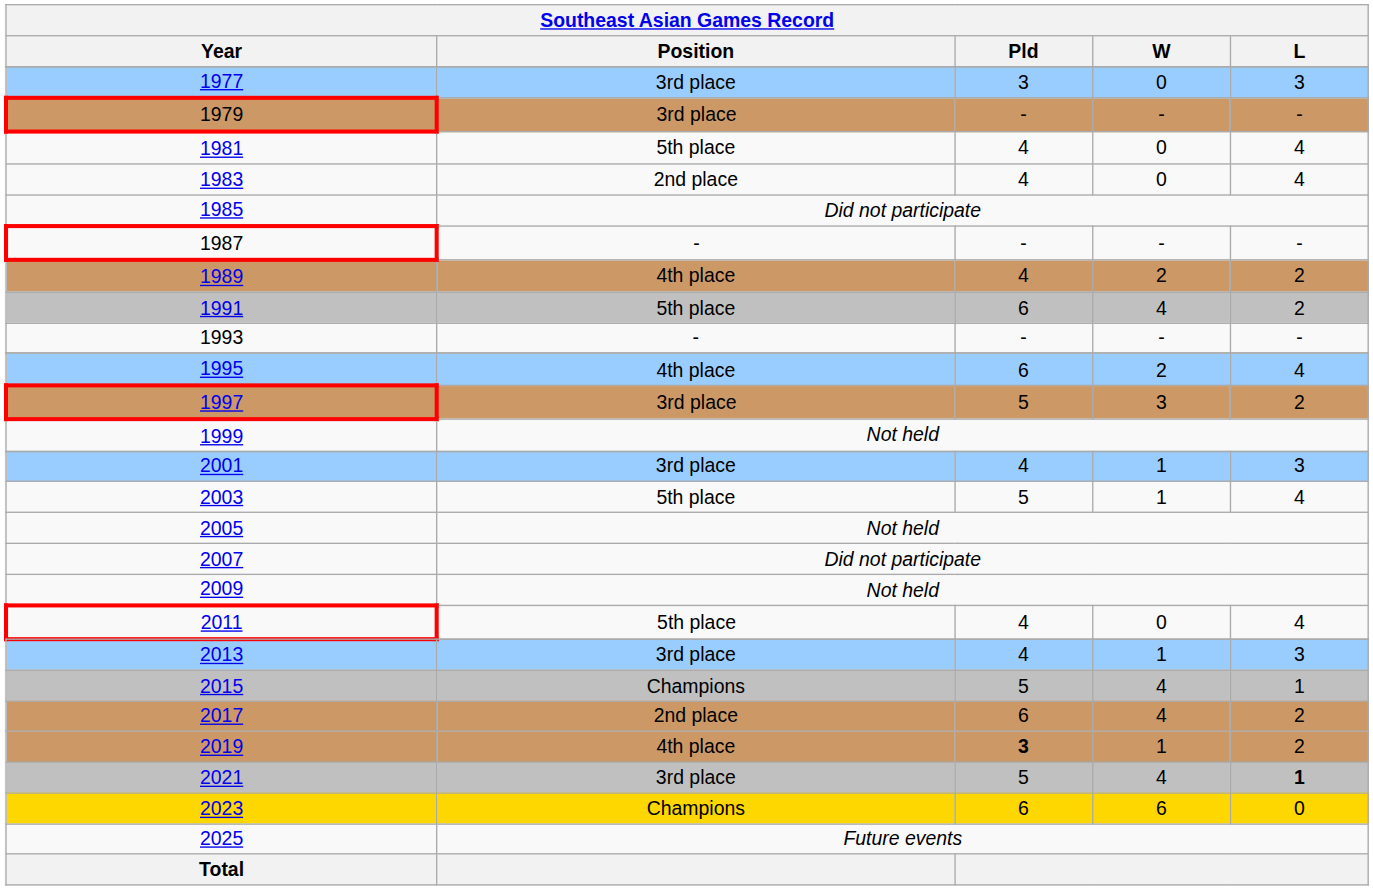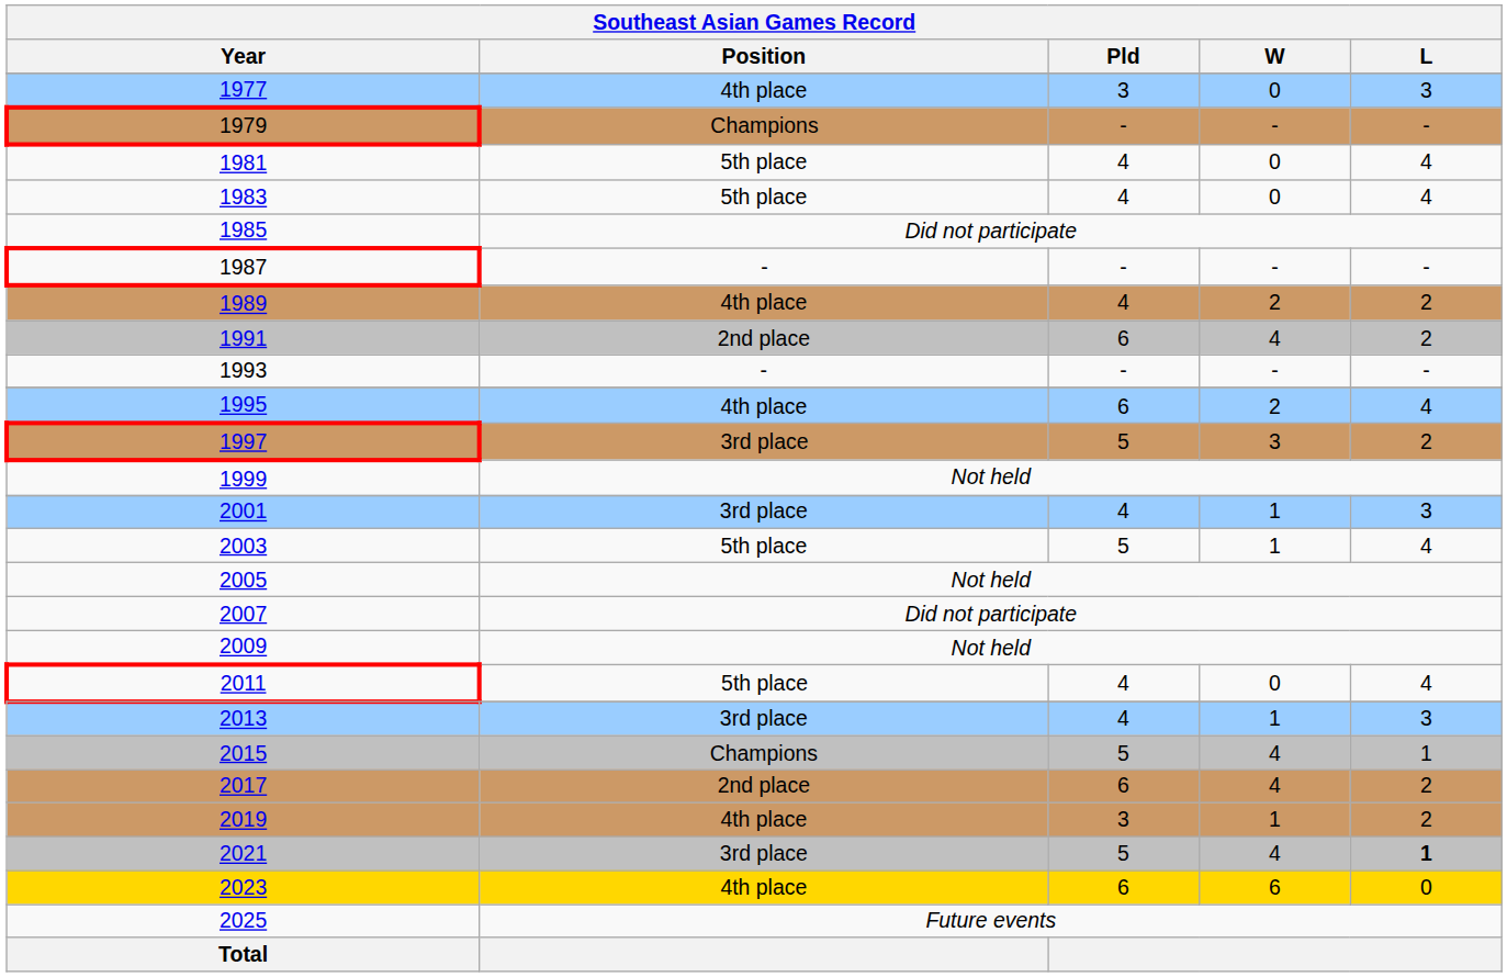1977 | Position: 3rd place -> 4th place
1979 | Position: 3rd place -> Champions
1983 | Position: 2nd place -> 5th place
1991 | Position: 5th place -> 2nd place
2019 | Pld: bold -> normal
2023 | Position: Champions -> 4th place
